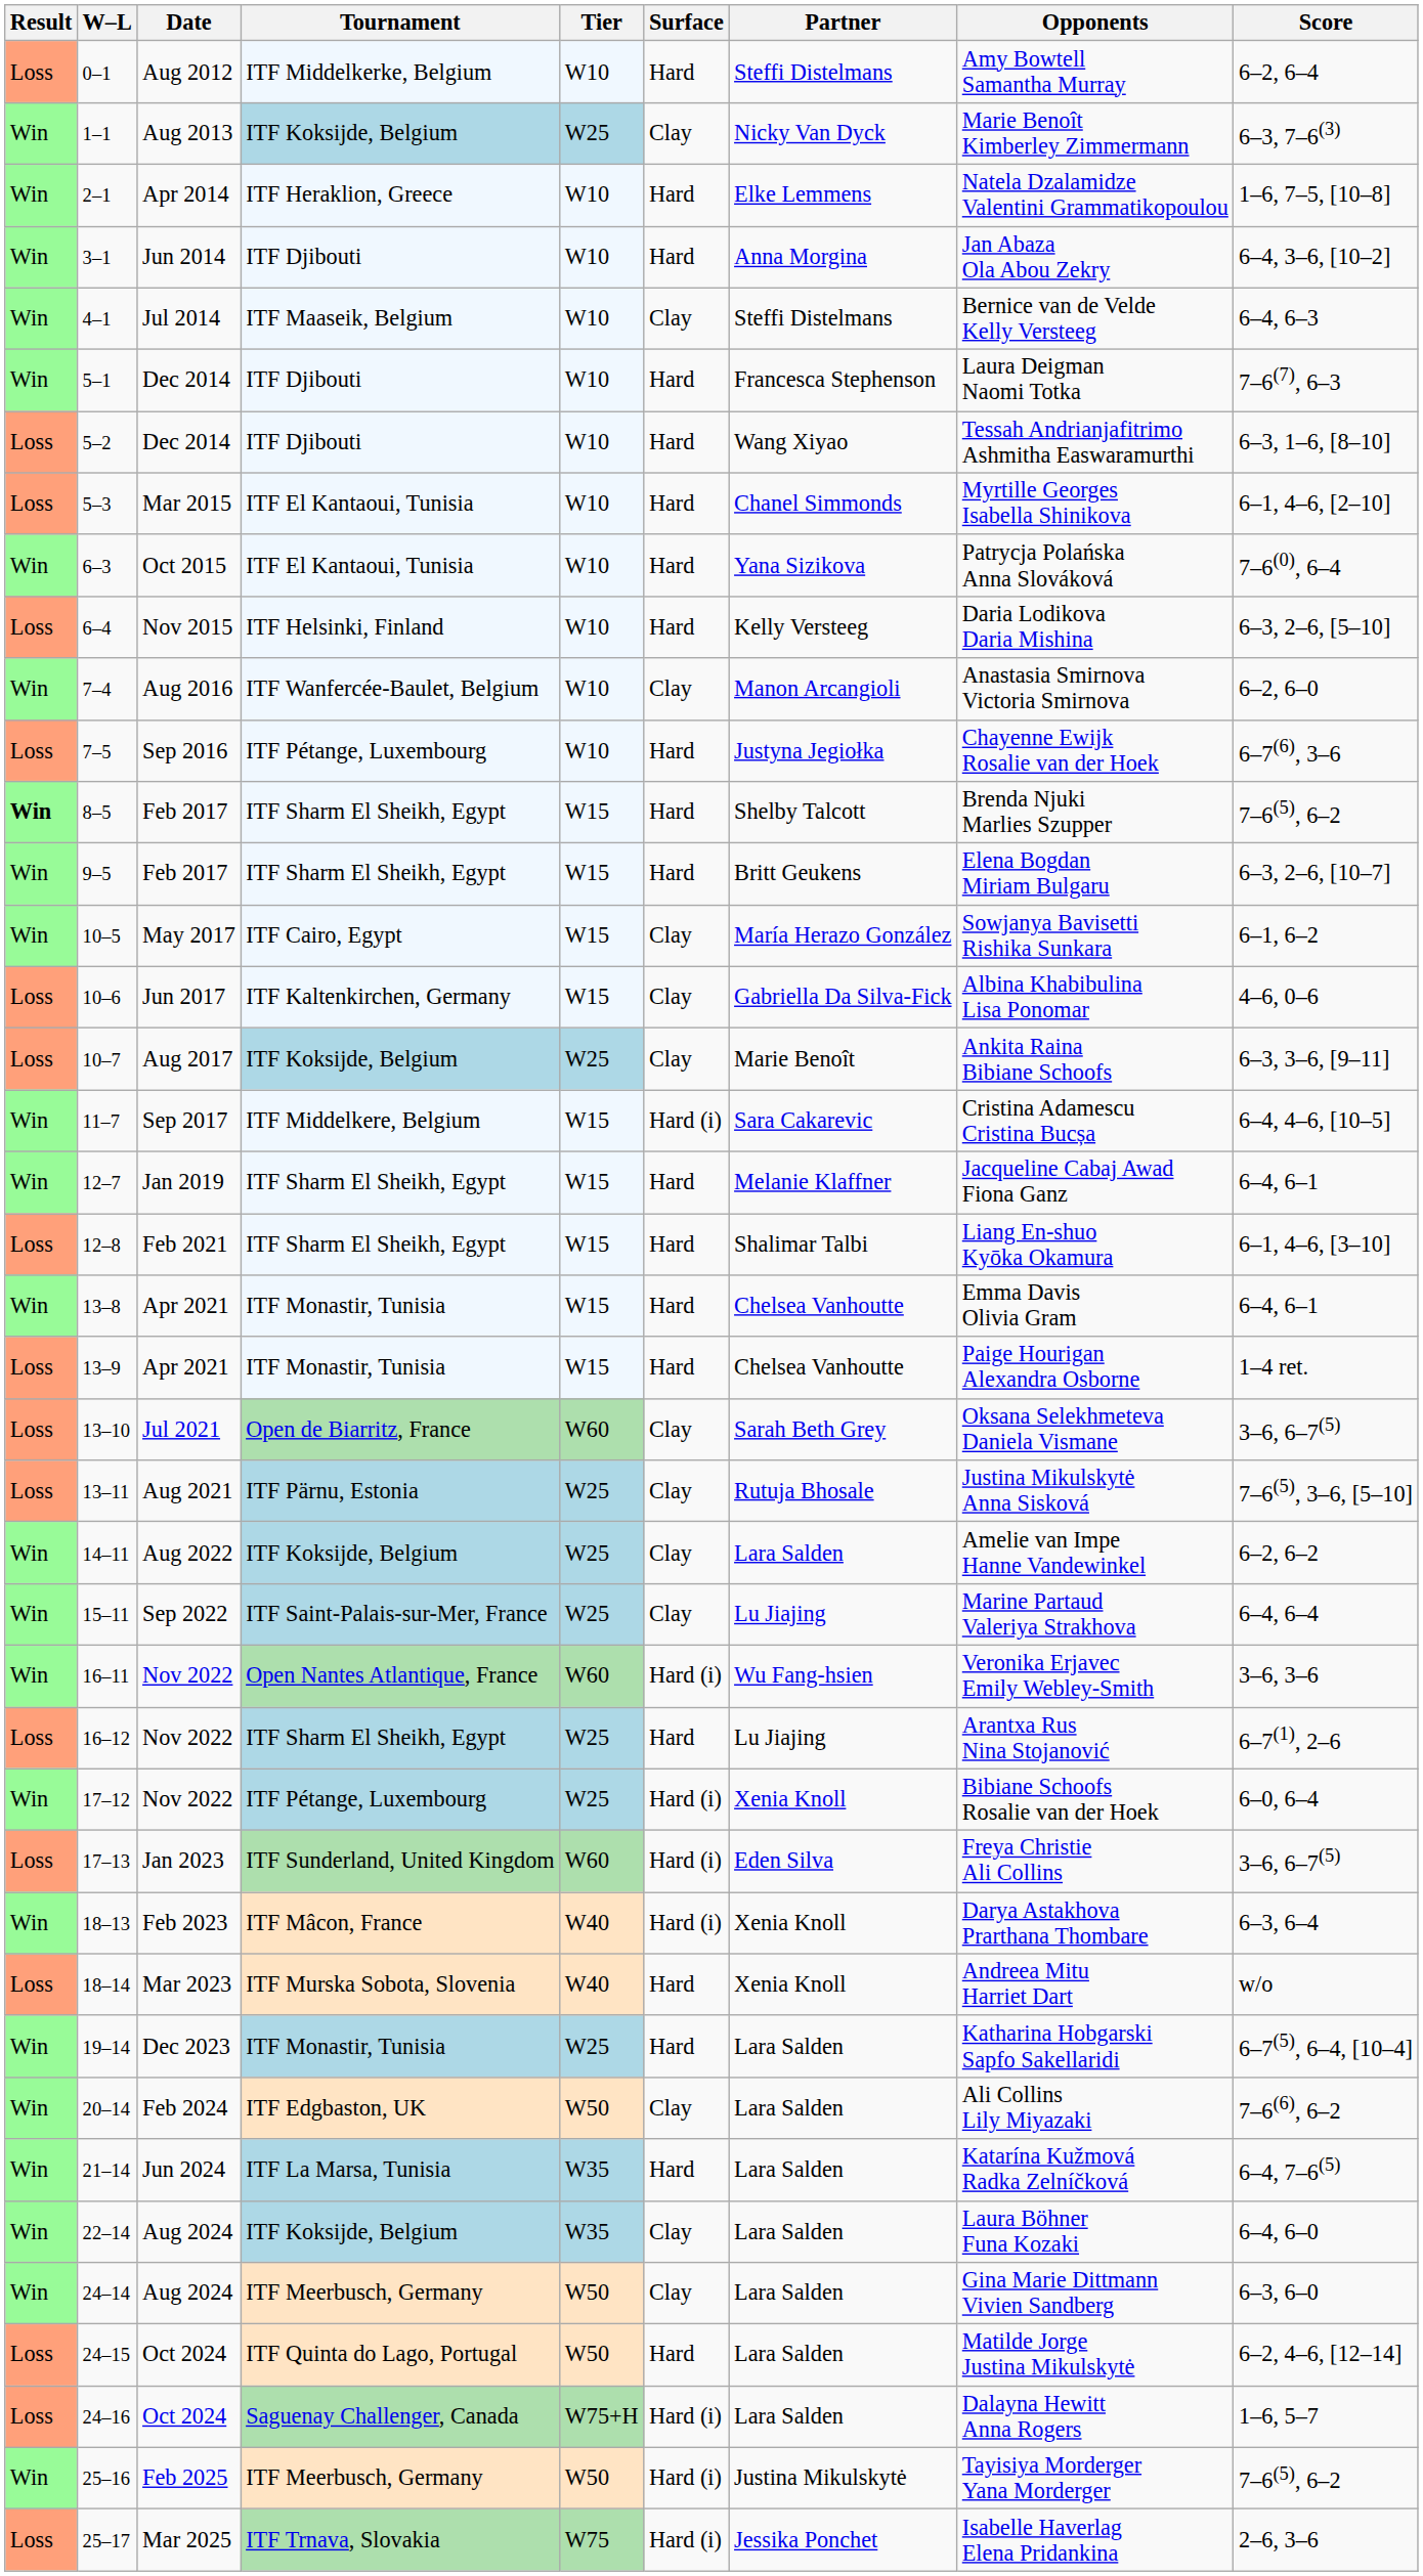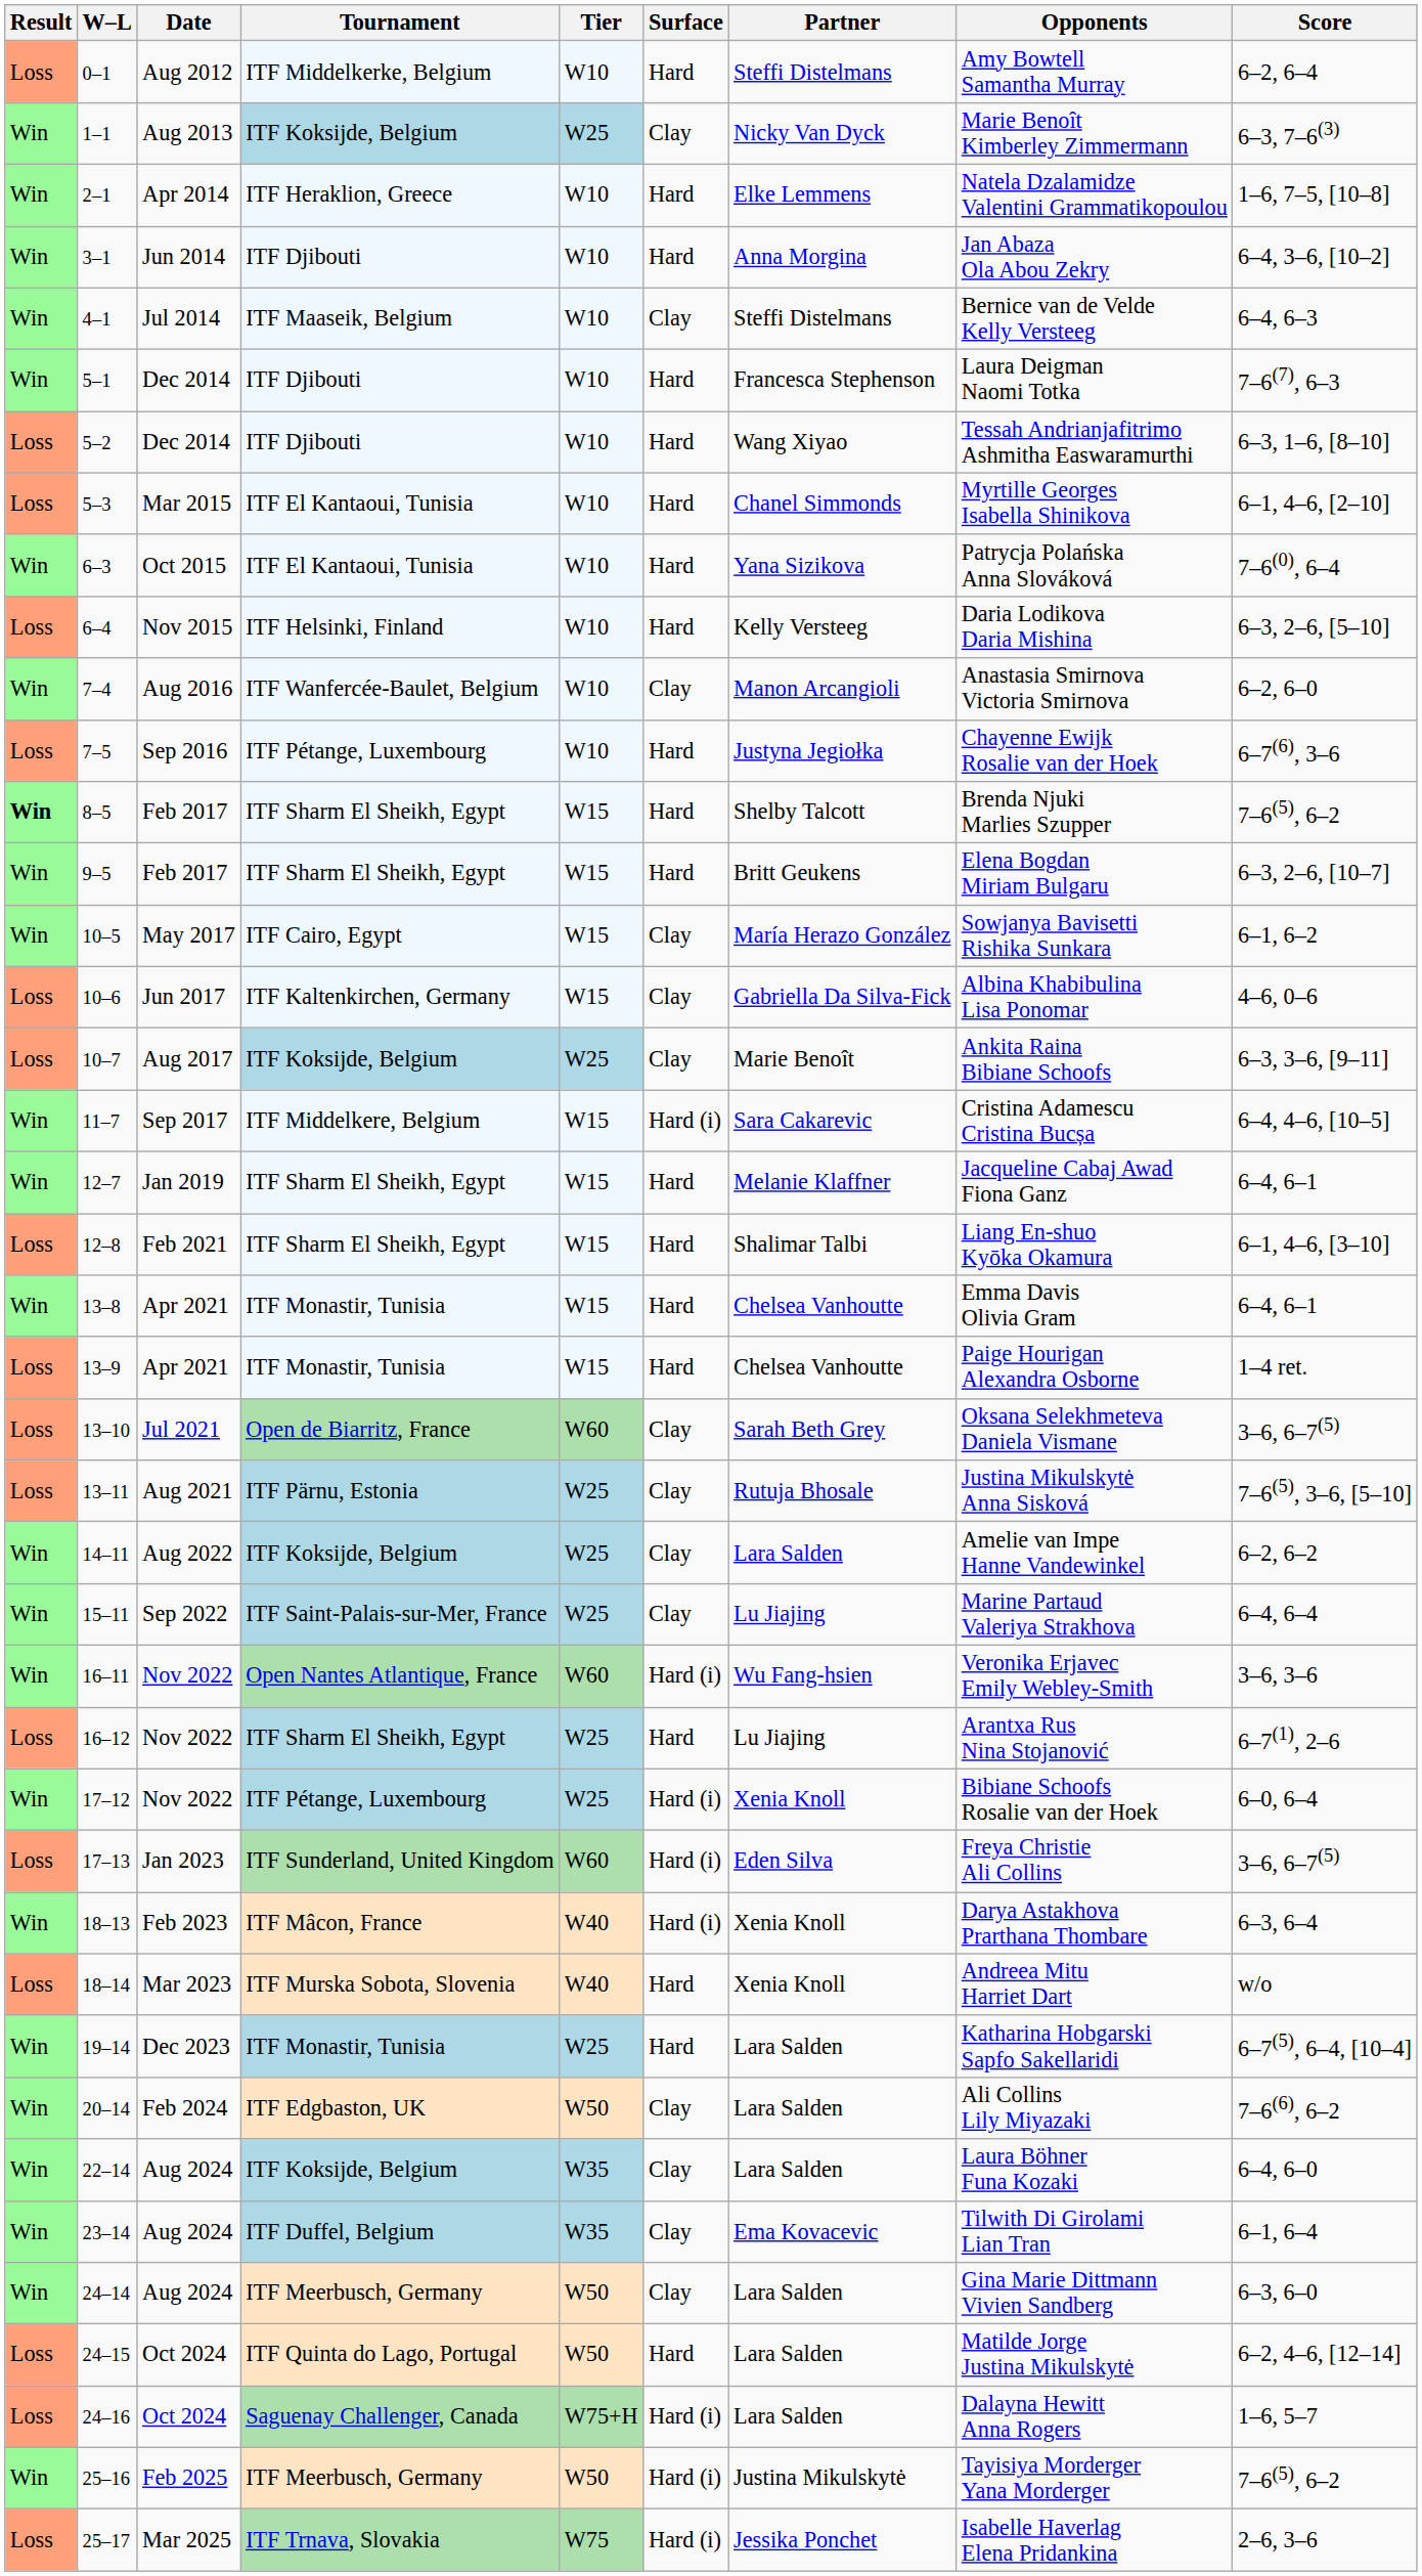- row: Win | 21–14 | Jun 2024 | ITF La Marsa, Tunisia | W35 | Hard | Lara Salden | Katarína Kužmová Radka Zelníčková | 6–4, 7–6(5)
+ row: Win | 23–14 | Aug 2024 | ITF Duffel, Belgium | W35 | Clay | Ema Kovacevic | Tilwith Di Girolami Lian Tran | 6–1, 6–4
